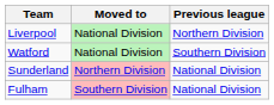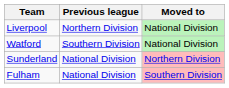columns swapped: Previous league <-> Moved to
